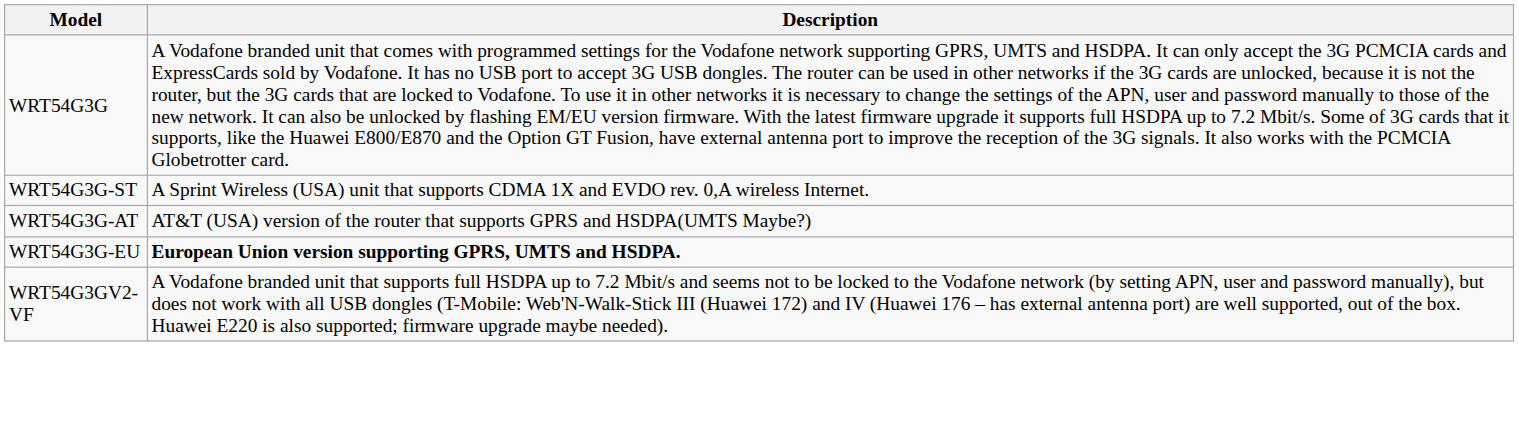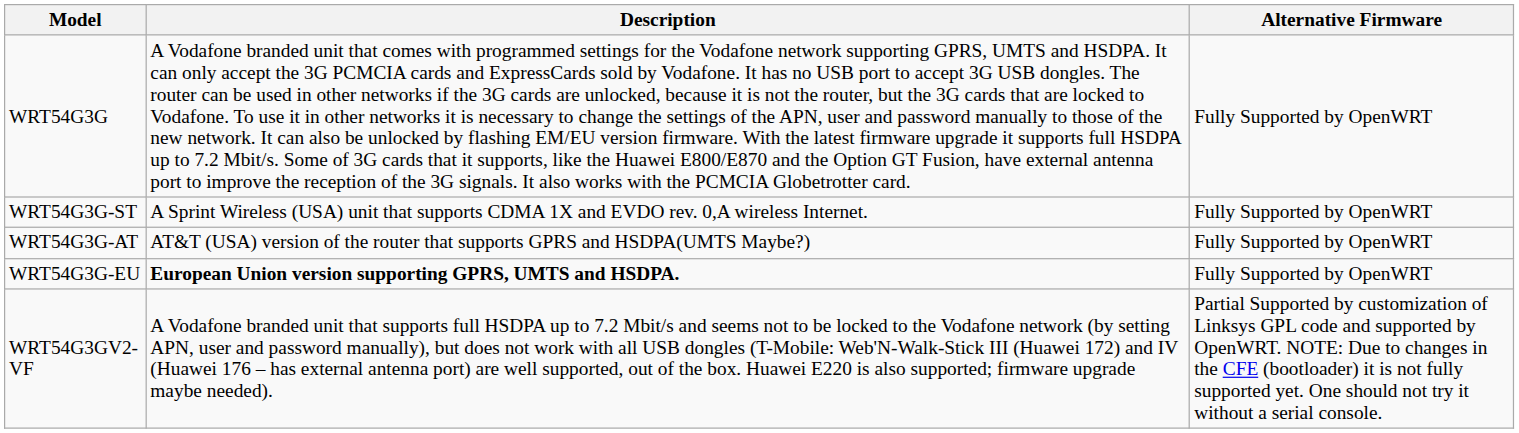+ column: Alternative Firmware | Fully Supported by OpenWRT | Fully Supported by OpenWRT | Fully Supported by OpenWRT | Fully Supported by OpenWRT | Partial Supported by customization of Linksys GPL code and supported by OpenWRT. NOTE: Due to changes in the CFE (bootloader) it is not fully supported yet. One should not try it without a serial console.
